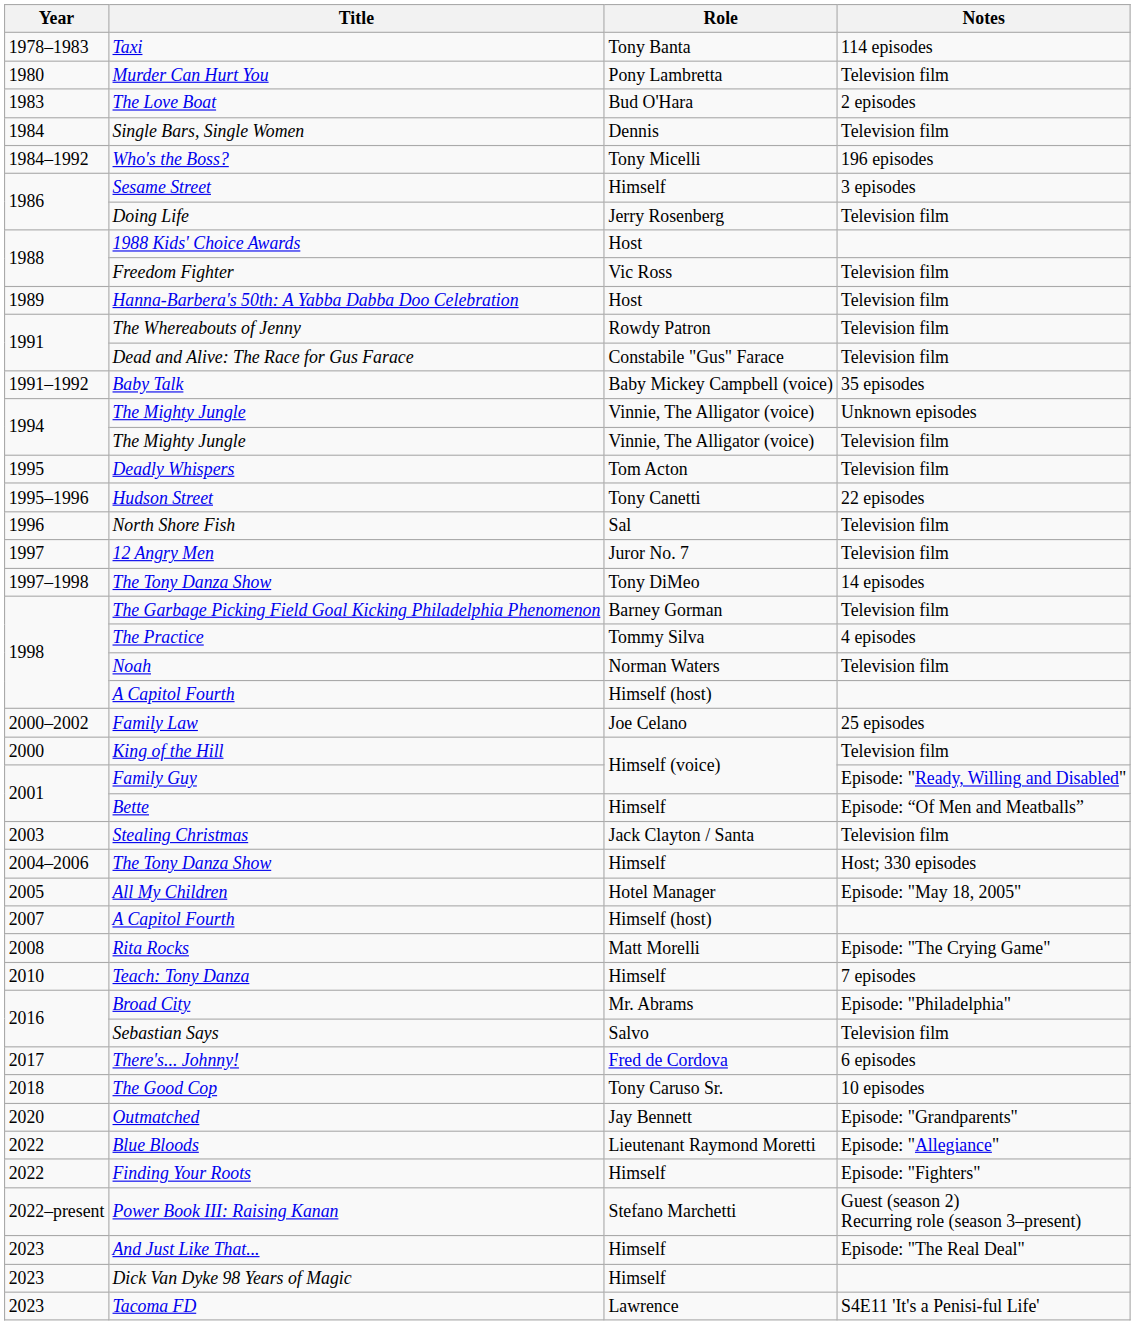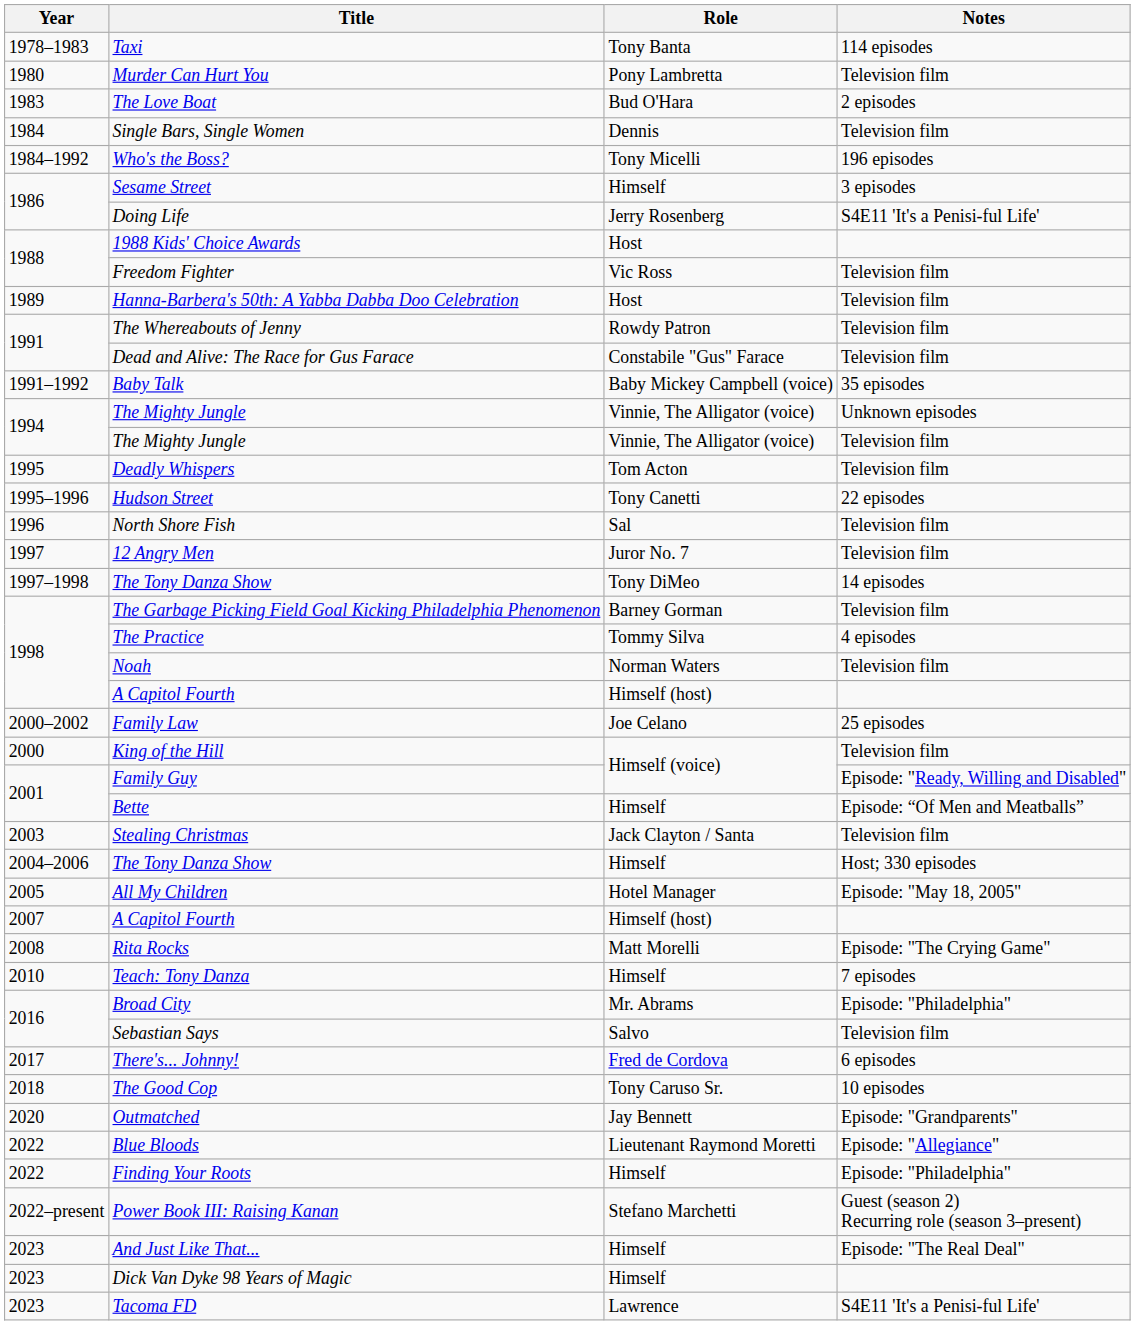Doing Life | Notes: Television film -> S4E11 'It's a Penisi-ful Life'
Finding Your Roots | Notes: Episode: "Fighters" -> Episode: "Philadelphia"
